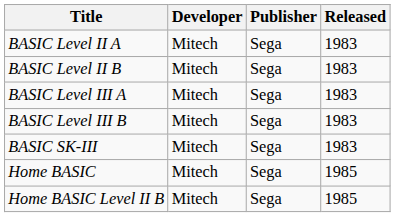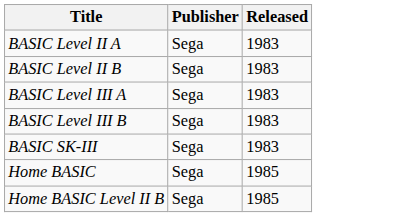- column: Developer | Mitech | Mitech | Mitech | Mitech | Mitech | Mitech | Mitech
